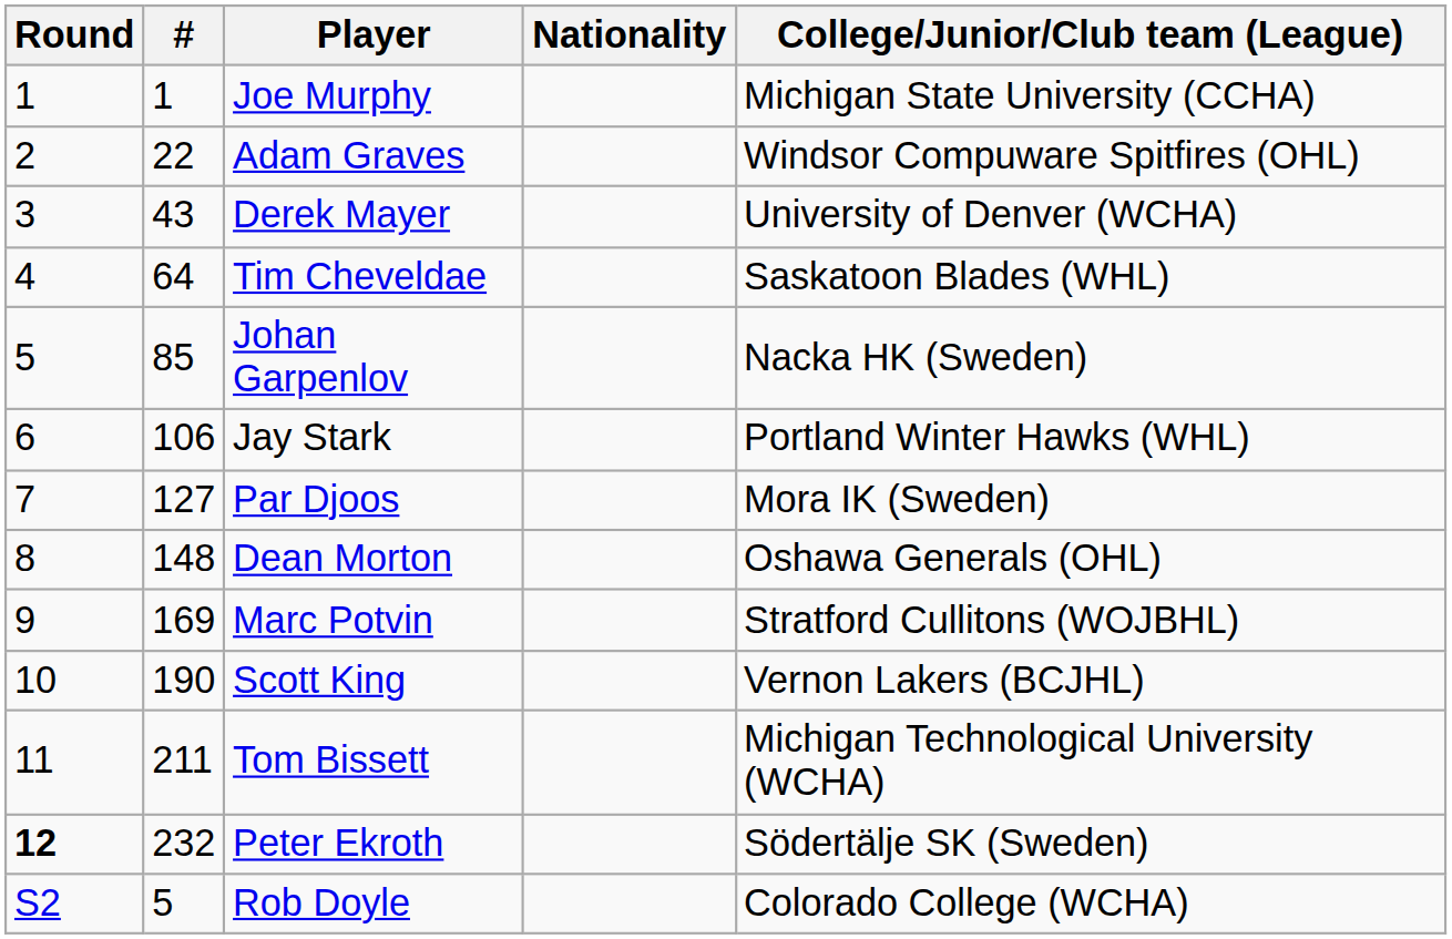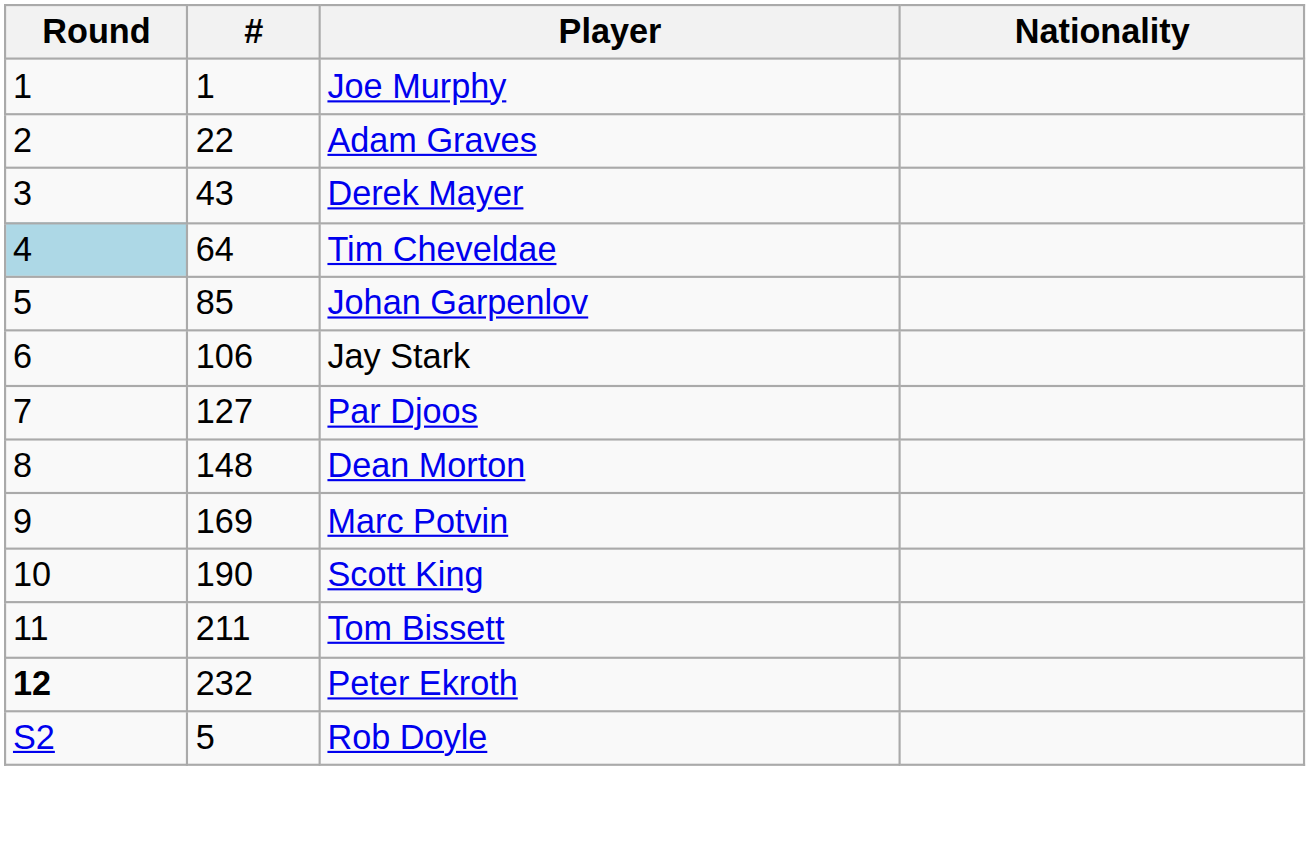- column: College/Junior/Club team (League) | Michigan State University (CCHA) | Windsor Compuware Spitfires (OHL) | University of Denver (WCHA) | Saskatoon Blades (WHL) | Nacka HK (Sweden) | Portland Winter Hawks (WHL) | Mora IK (Sweden) | Oshawa Generals (OHL) | Stratford Cullitons (WOJBHL) | Vernon Lakers (BCJHL) | Michigan Technological University (WCHA) | Södertälje SK (Sweden) | Colorado College (WCHA)
Tim Cheveldae | Round: no background -> lightblue background
